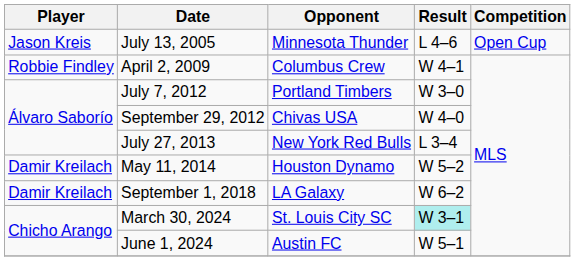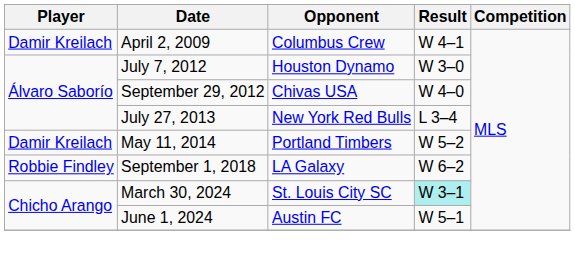- row: Jason Kreis | July 13, 2005 | Minnesota Thunder | L 4–6 | Open Cup
April 2, 2009 | Player: Robbie Findley -> Damir Kreilach
July 7, 2012 | Opponent: Portland Timbers -> Houston Dynamo
May 11, 2014 | Opponent: Houston Dynamo -> Portland Timbers
September 1, 2018 | Player: Damir Kreilach -> Robbie Findley
